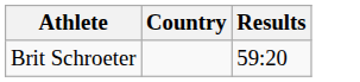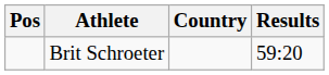+ column: Pos
